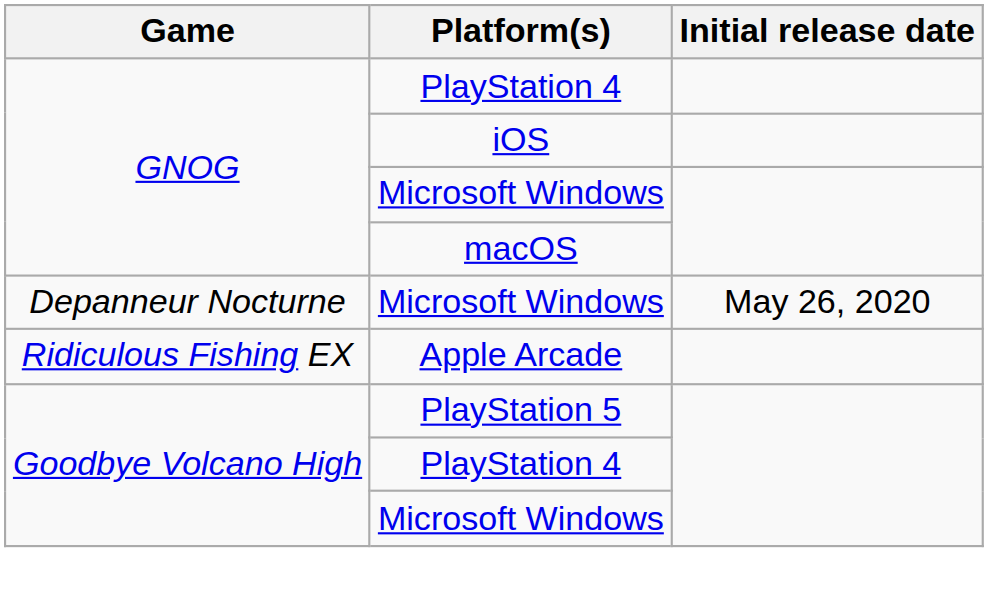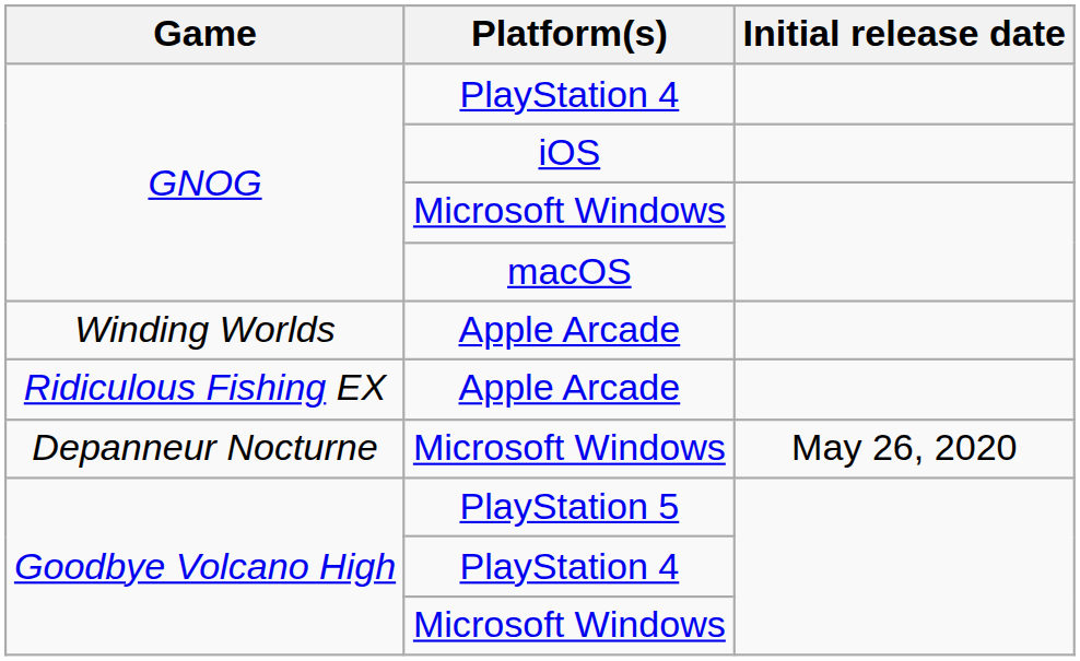+ row: Winding Worlds | Apple Arcade
rows swapped: Depanneur Nocturne / Microsoft Windows <-> Ridiculous Fishing EX / Apple Arcade
